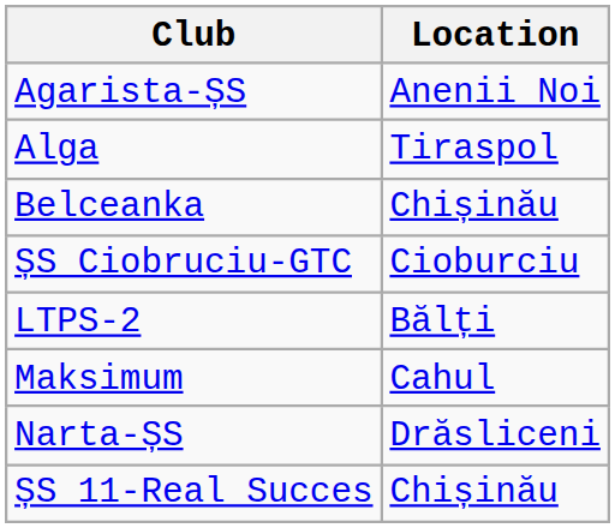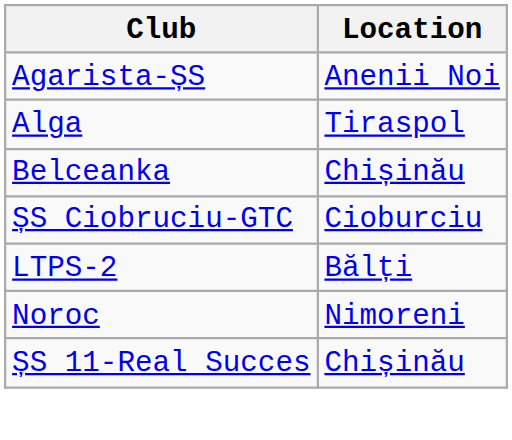- row: Maksimum | Cahul
- row: Narta-ȘS | Drăsliceni
+ row: Noroc | Nimoreni
